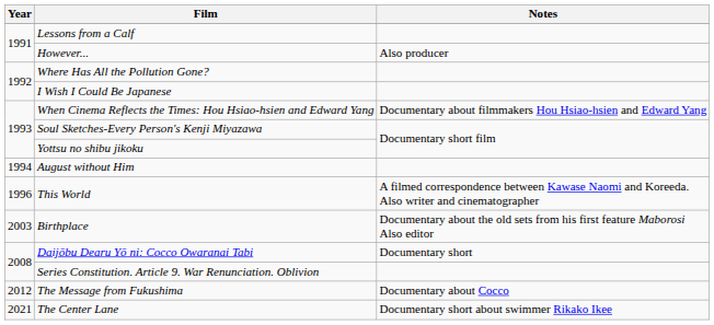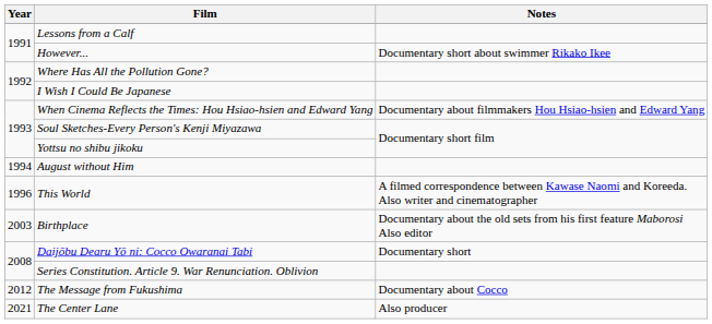However... | Notes: Also producer -> Documentary short about swimmer Rikako Ikee
The Center Lane | Notes: Documentary short about swimmer Rikako Ikee -> Also producer
